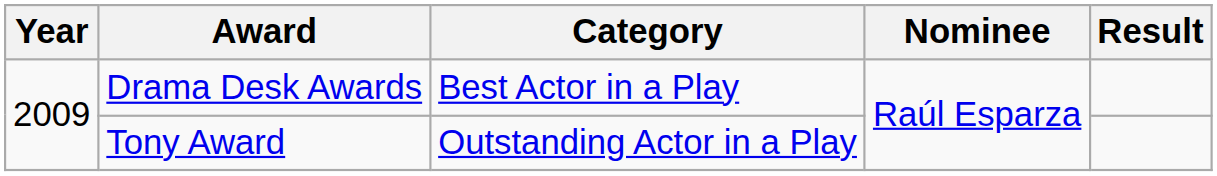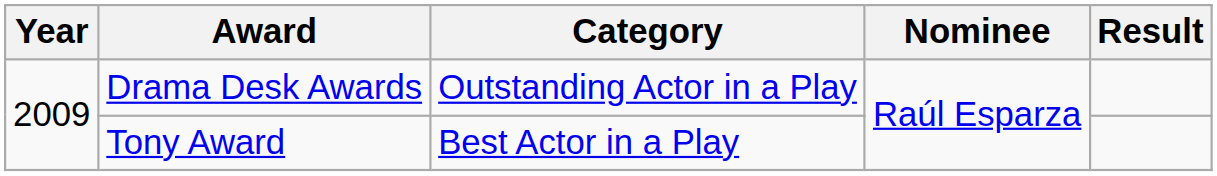Drama Desk Awards | Category: Best Actor in a Play -> Outstanding Actor in a Play
Tony Award | Category: Outstanding Actor in a Play -> Best Actor in a Play
